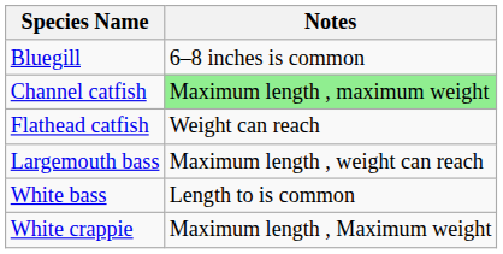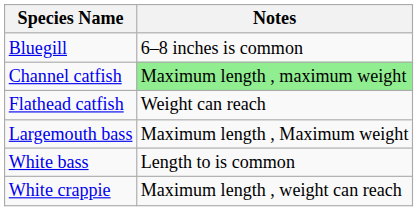Largemouth bass | Notes: Maximum length , weight can reach -> Maximum length , Maximum weight
White crappie | Notes: Maximum length , Maximum weight -> Maximum length , weight can reach
